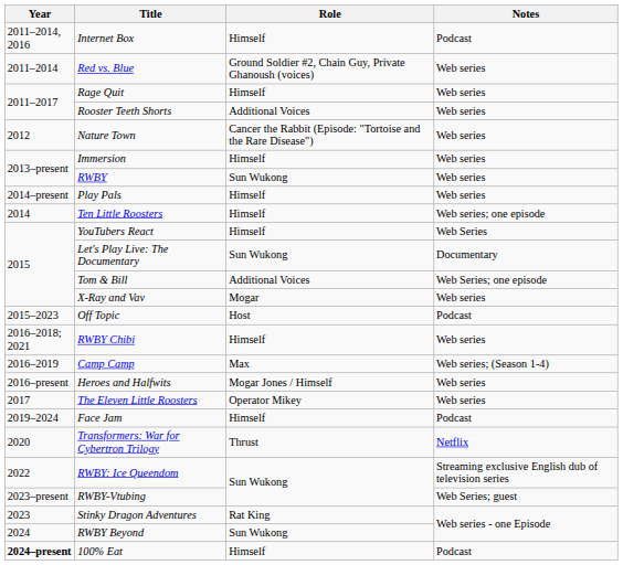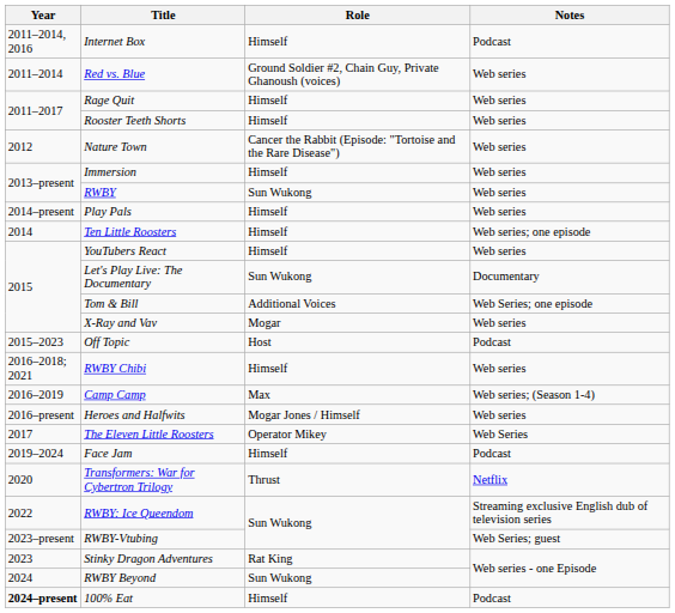Rooster Teeth Shorts | Role: Additional Voices -> Himself
YouTubers React | Notes: Web Series -> Web series
The Eleven Little Roosters | Notes: Web series -> Web Series
